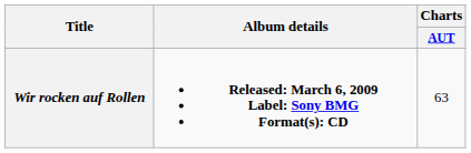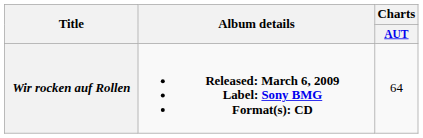Wir rocken auf Rollen | Charts / AUT: 63 -> 64
